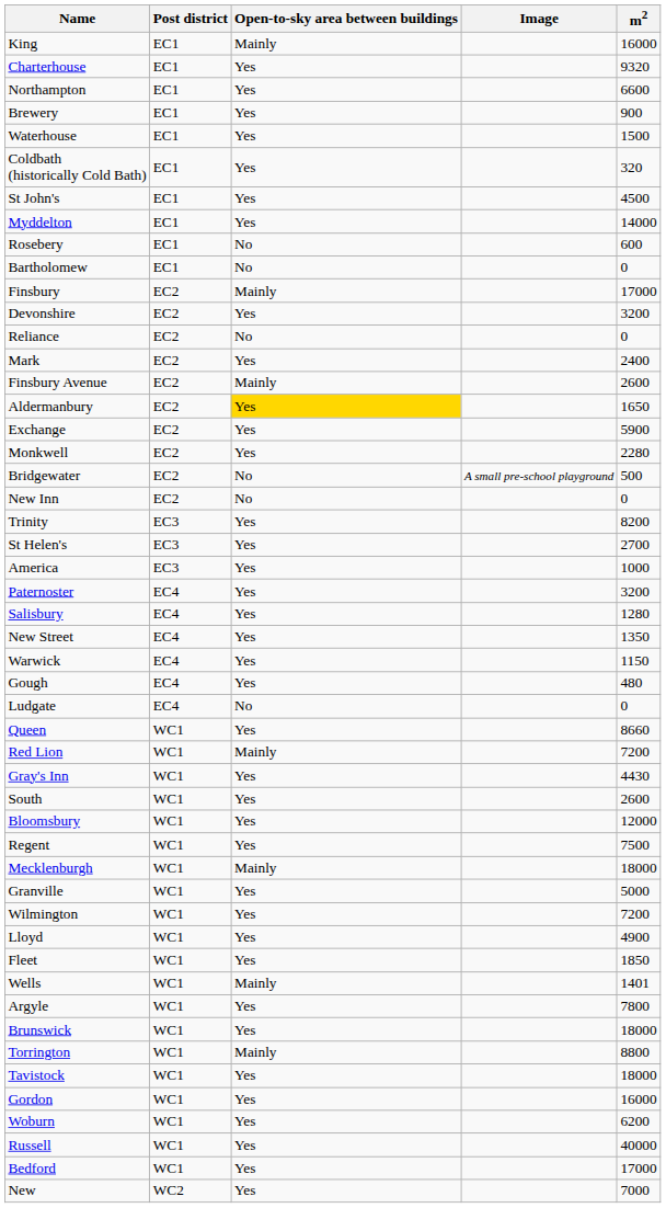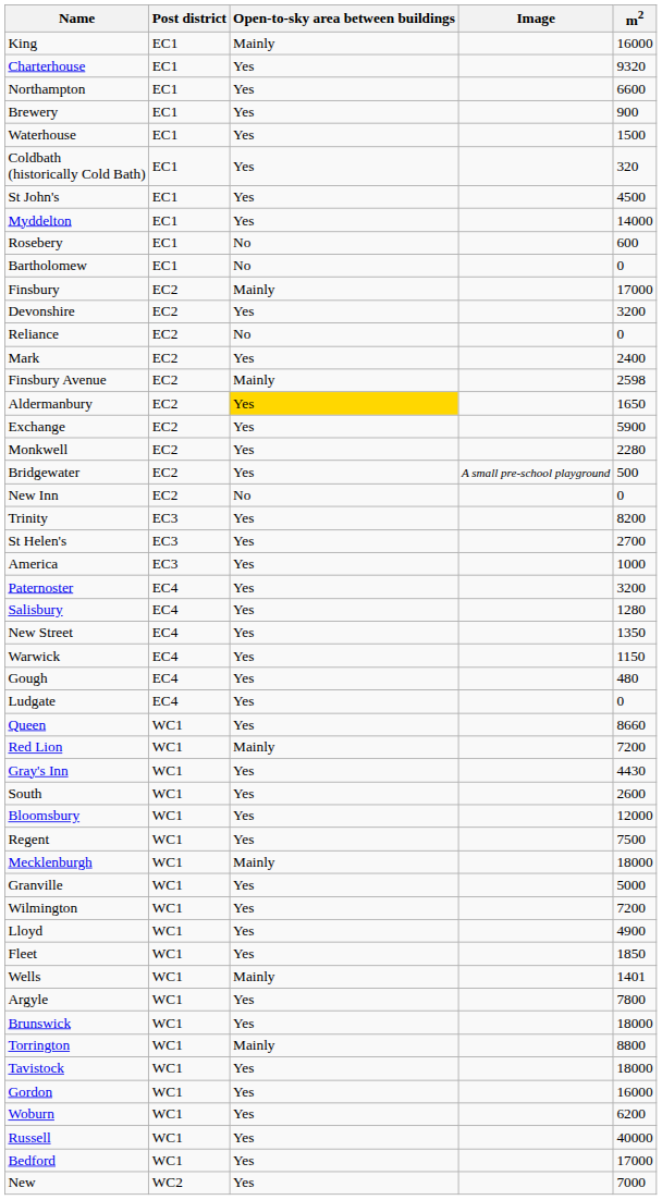Finsbury Avenue | m2: 2600 -> 2598
Bridgewater | Open-to-sky area between buildings: No -> Yes
Ludgate | Open-to-sky area between buildings: No -> Yes
